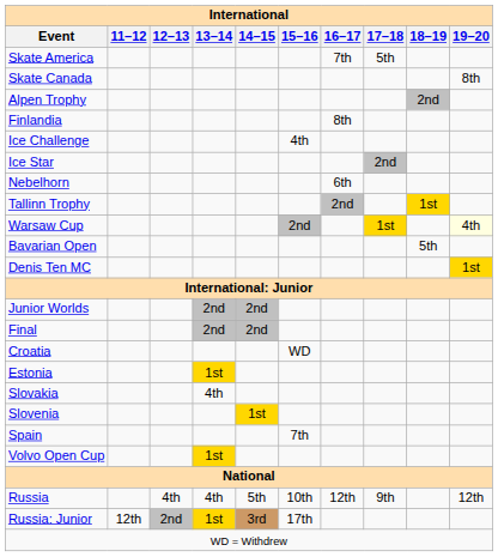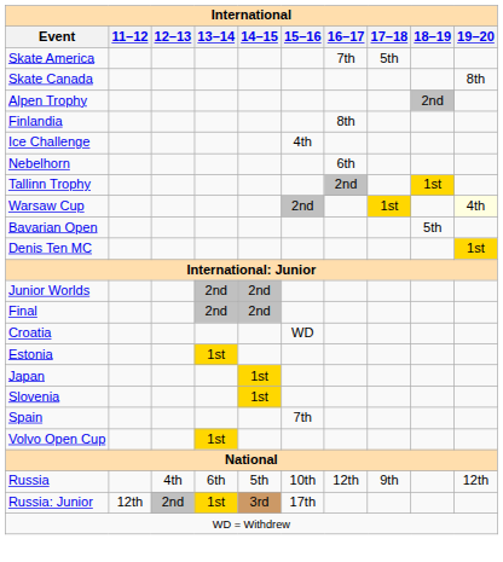- row: Ice Star | 2nd
+ row: Japan | 1st
- row: Slovakia | 4th
Russia | 13–14: 4th -> 6th
